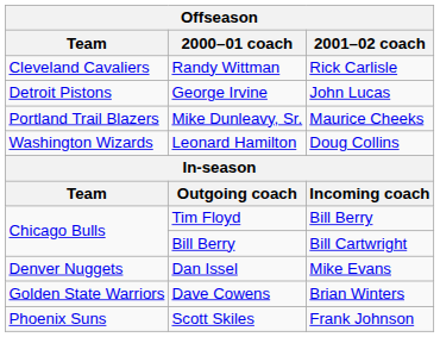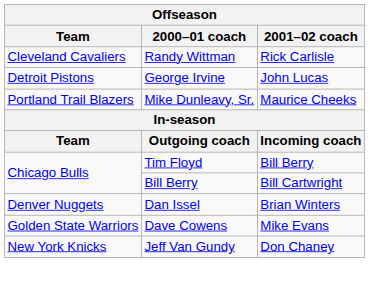- row: Washington Wizards | Leonard Hamilton | Doug Collins
Dan Issel | 2001–02 coach: Mike Evans -> Brian Winters
Dave Cowens | 2001–02 coach: Brian Winters -> Mike Evans
+ row: New York Knicks | Jeff Van Gundy | Don Chaney
- row: Phoenix Suns | Scott Skiles | Frank Johnson
